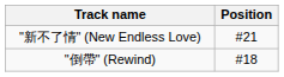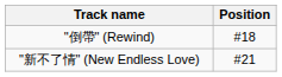rows swapped: "倒帶" (Rewind) <-> "新不了情" (New Endless Love)
